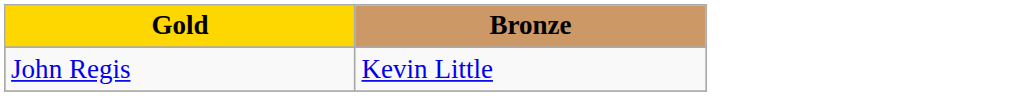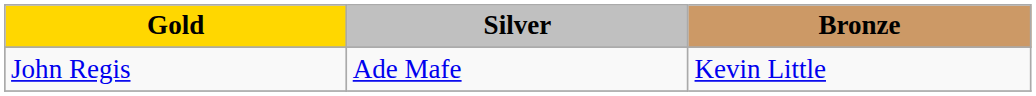+ column: Silver | Ade Mafe
